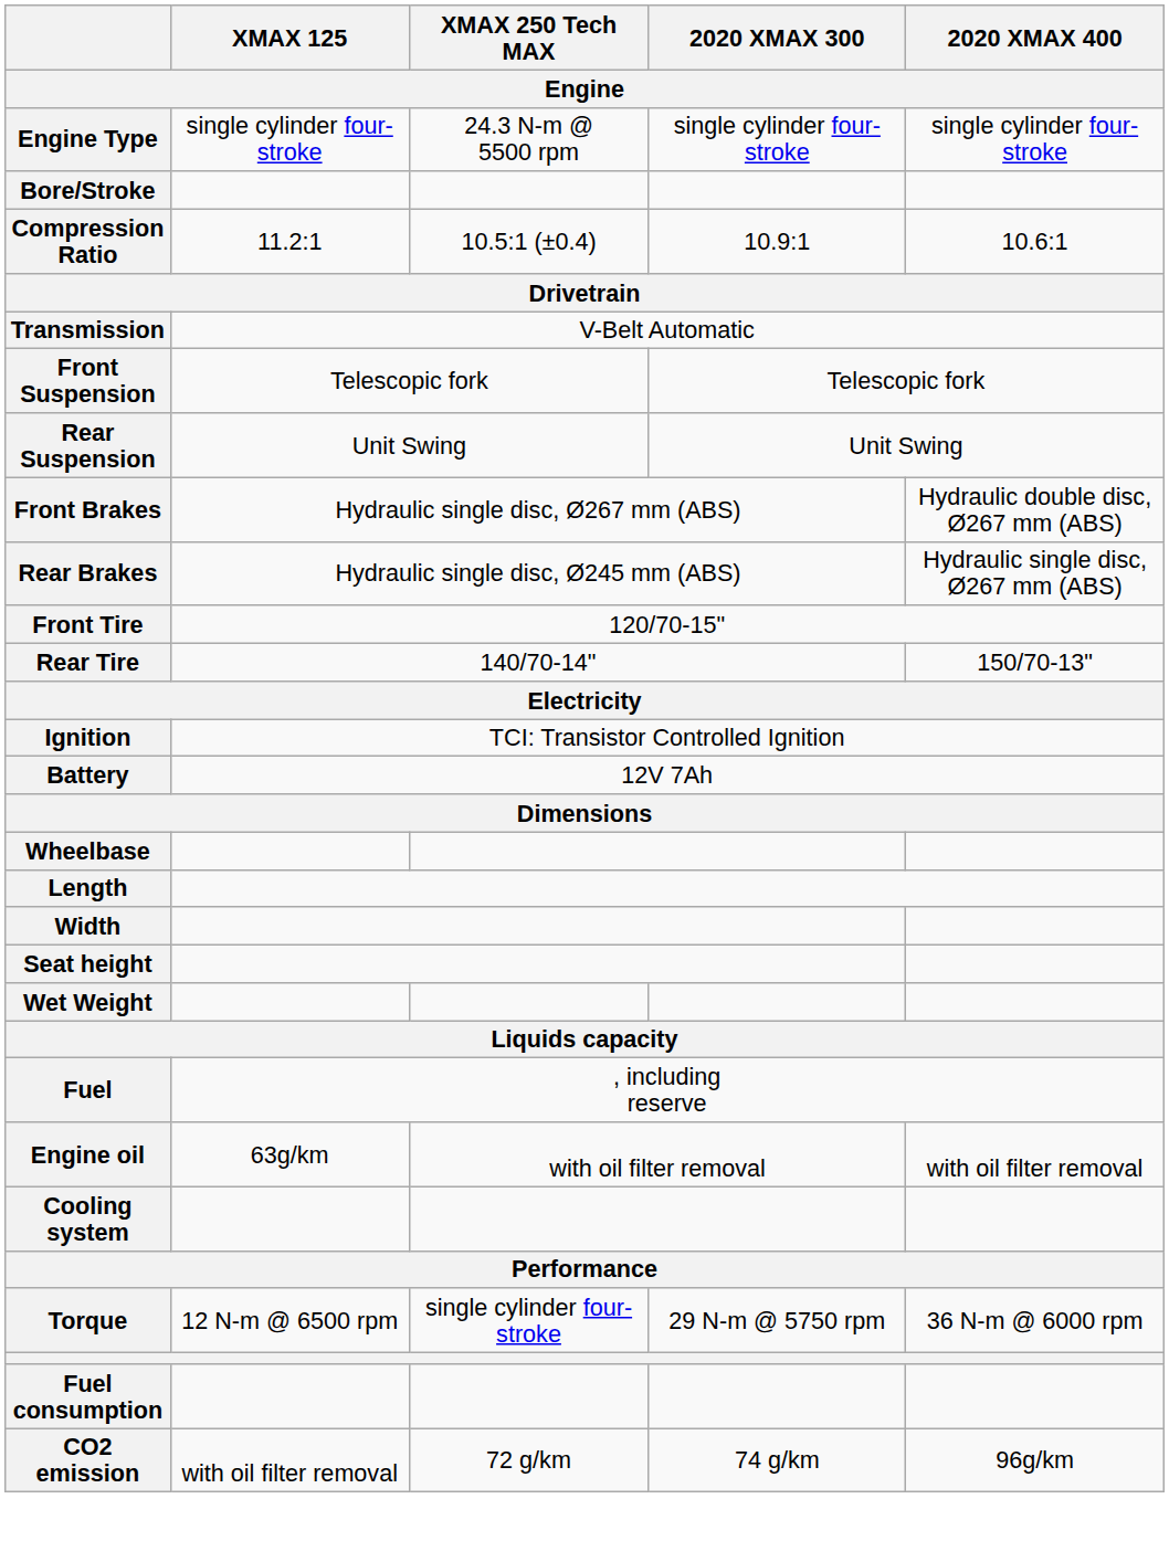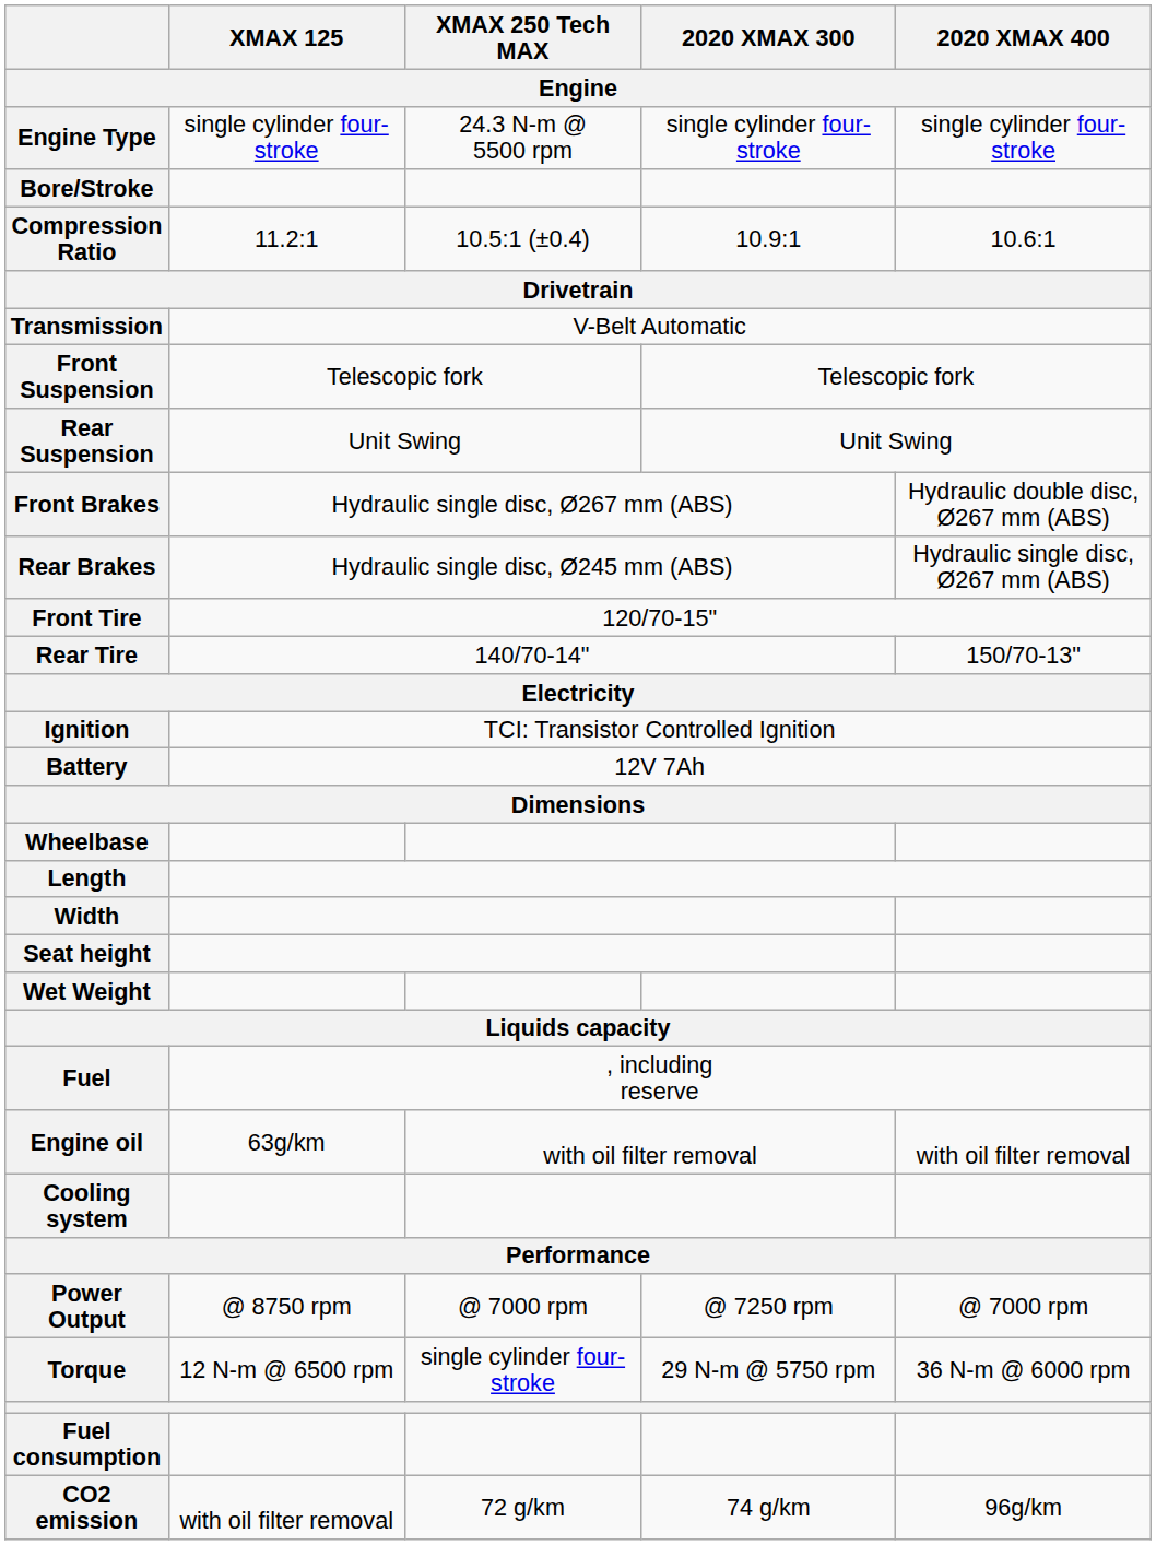+ row: Power Output | @ 8750 rpm | @ 7000 rpm | @ 7250 rpm | @ 7000 rpm
